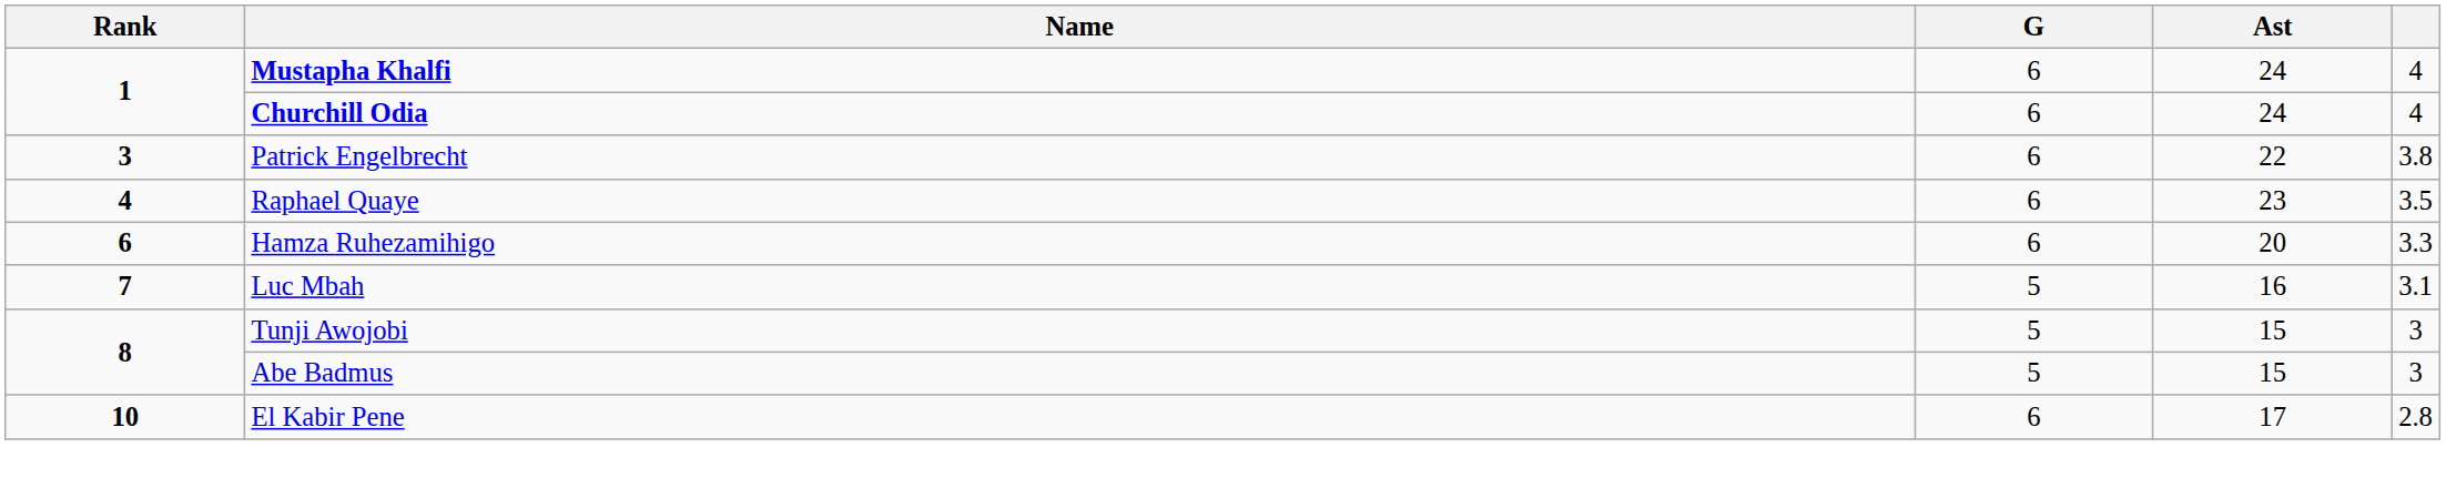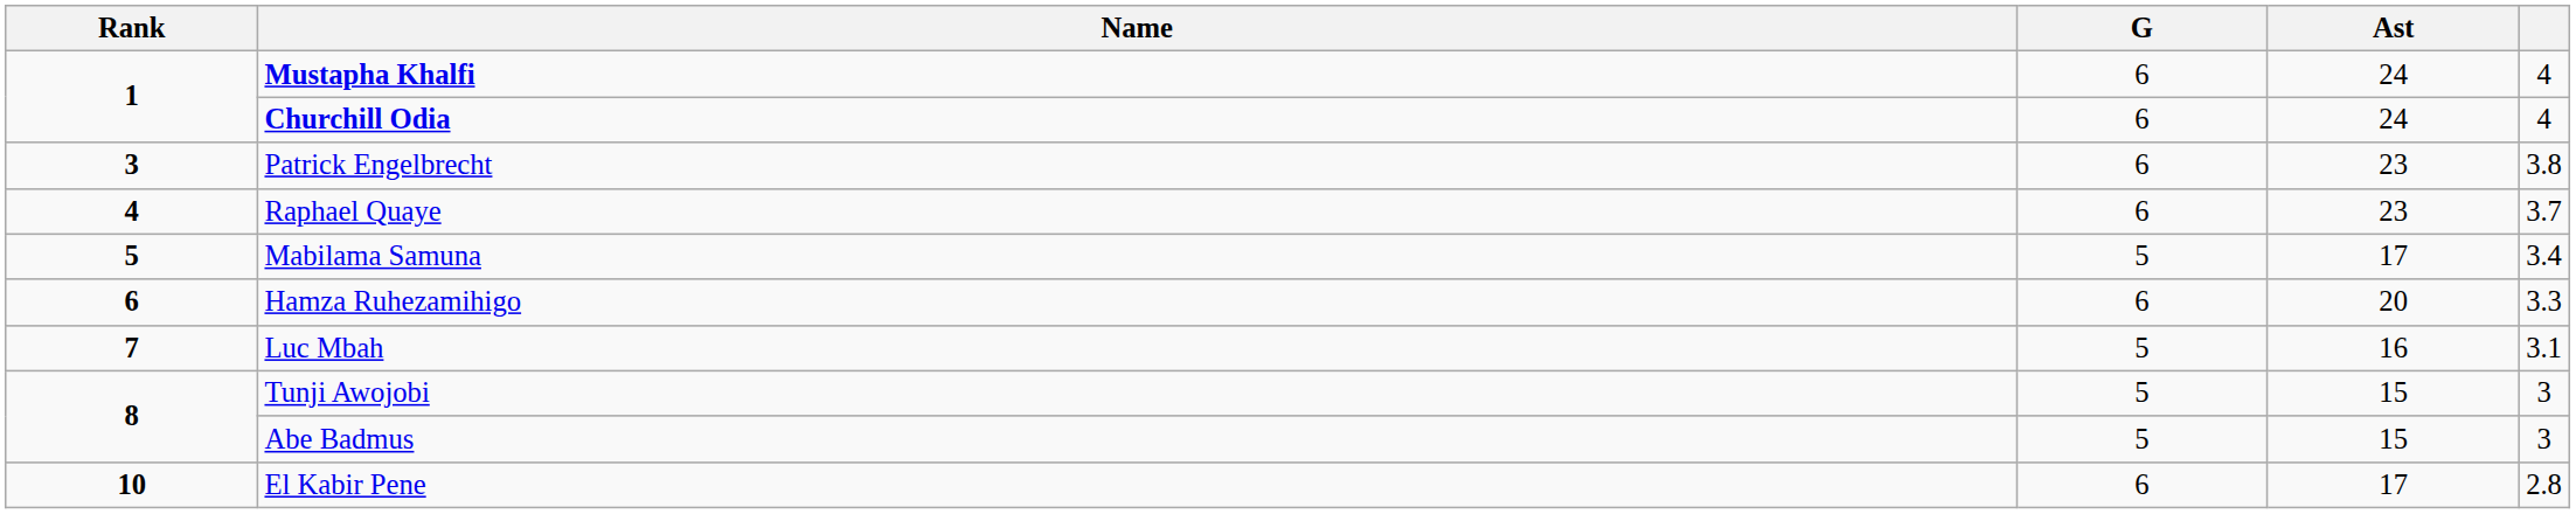Patrick Engelbrecht | Ast: 22 -> 23
Raphael Quaye | column 5: 3.5 -> 3.7
+ row: 5 | Mabilama Samuna | 5 | 17 | 3.4
